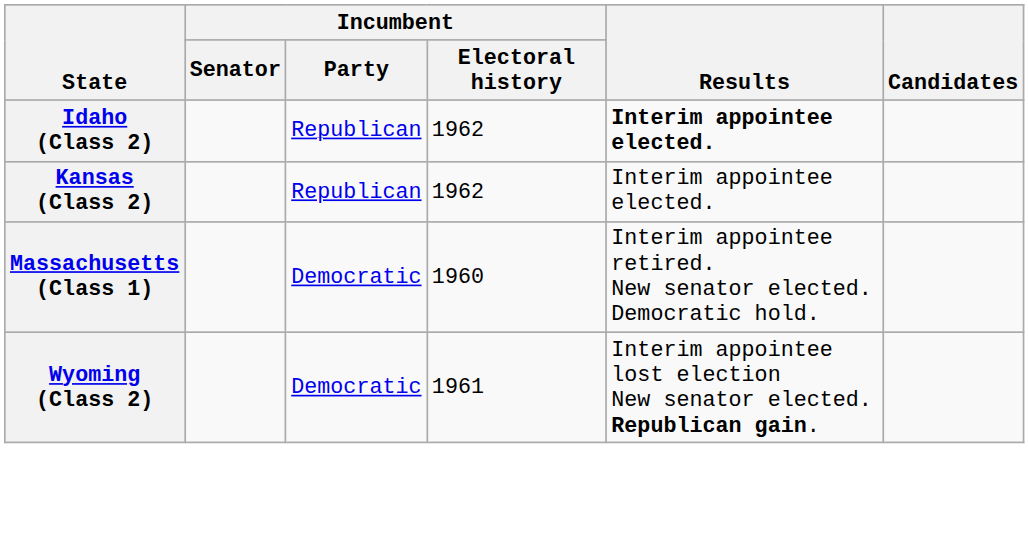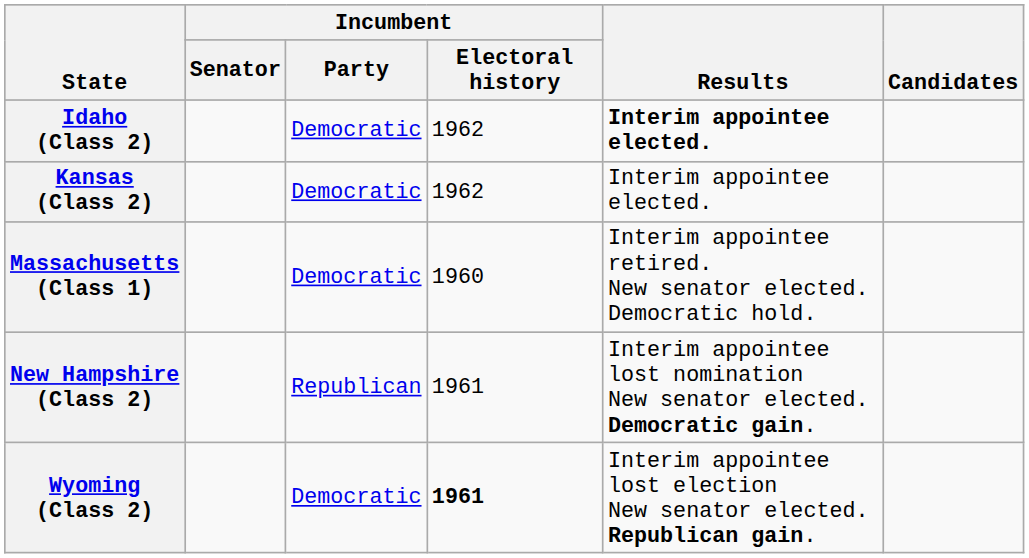Idaho (Class 2) | Incumbent / Party: Republican -> Democratic
Kansas (Class 2) | Incumbent / Party: Republican -> Democratic
+ row: New Hampshire (Class 2) | Republican | 1961 | Interim appointee lost nomination New senator elected. Democratic gain.
Wyoming (Class 2) | Incumbent / Electoral history: normal -> bold
